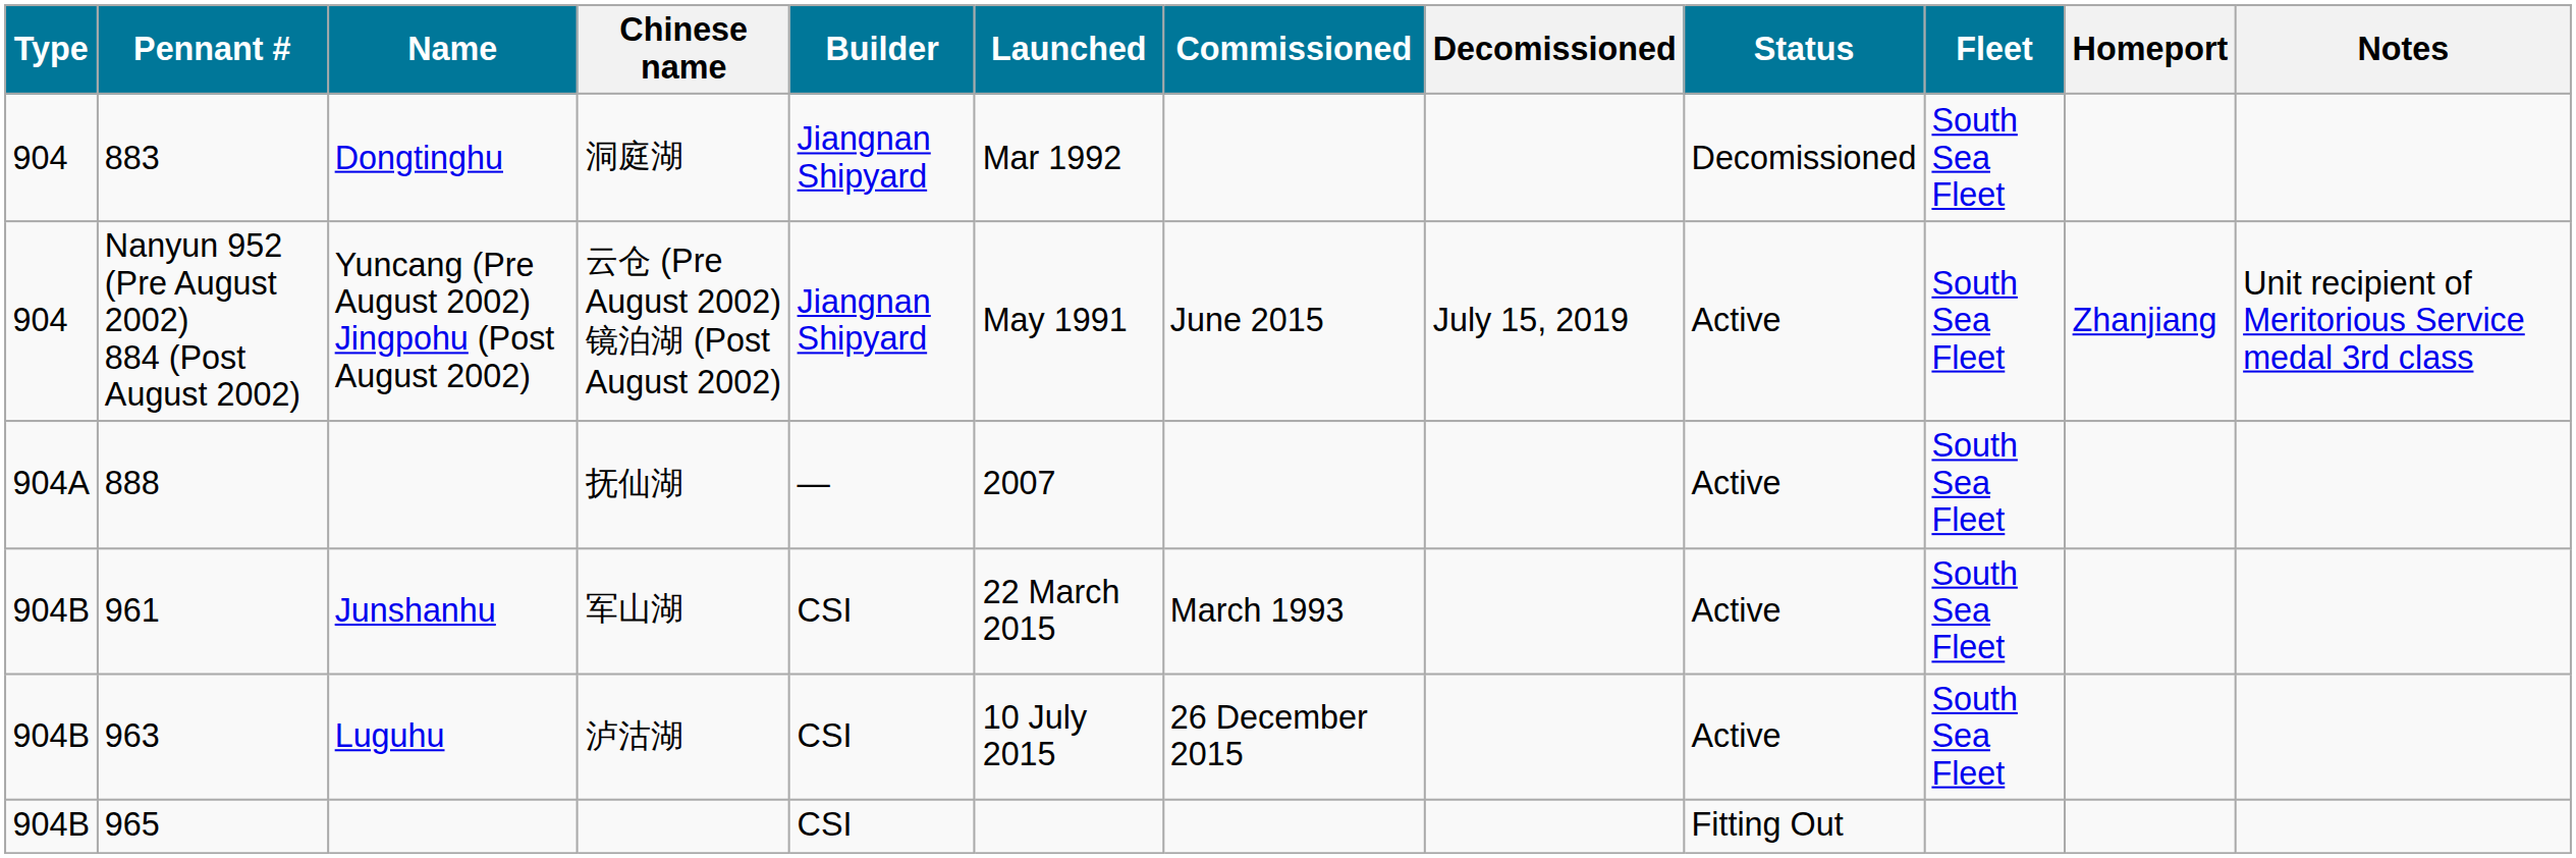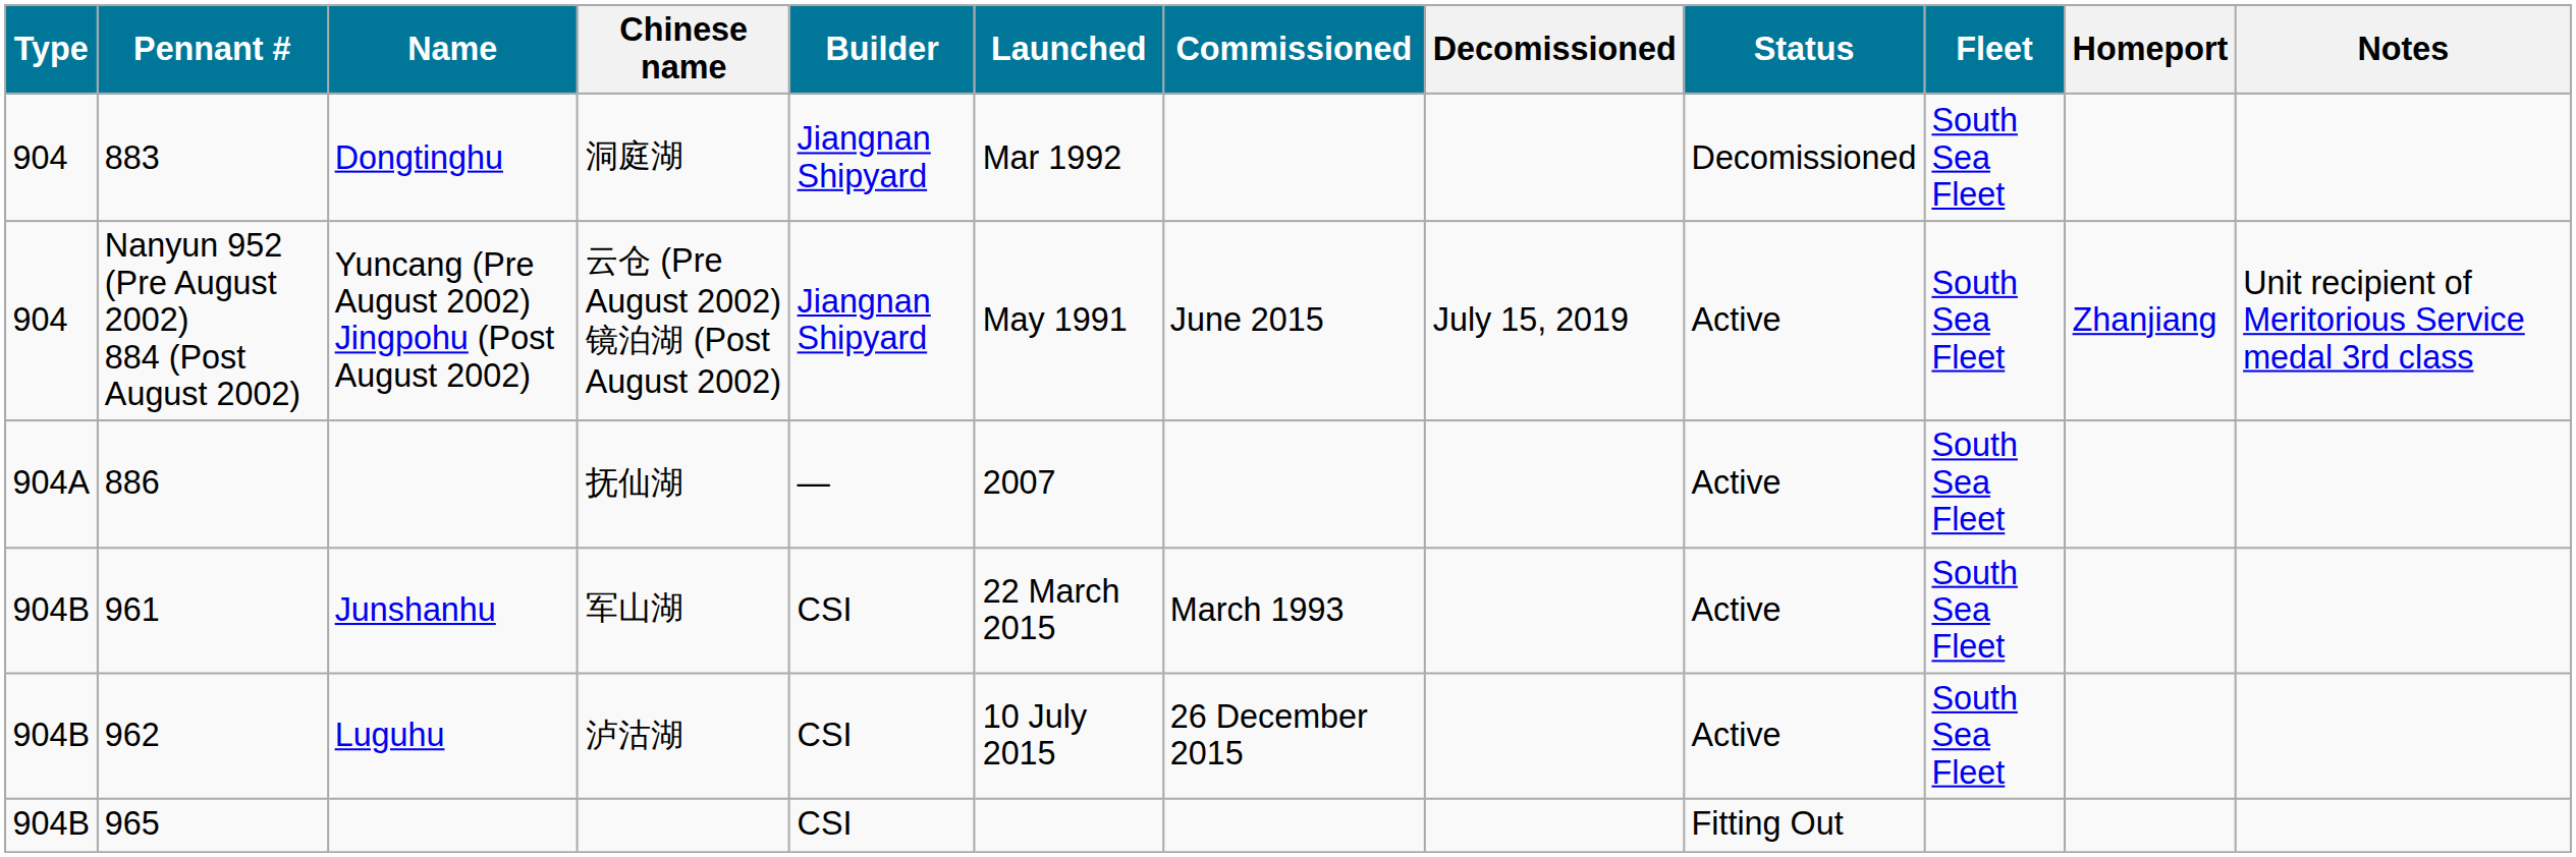抚仙湖 | Pennant #: 888 -> 886
泸沽湖 | Pennant #: 963 -> 962
